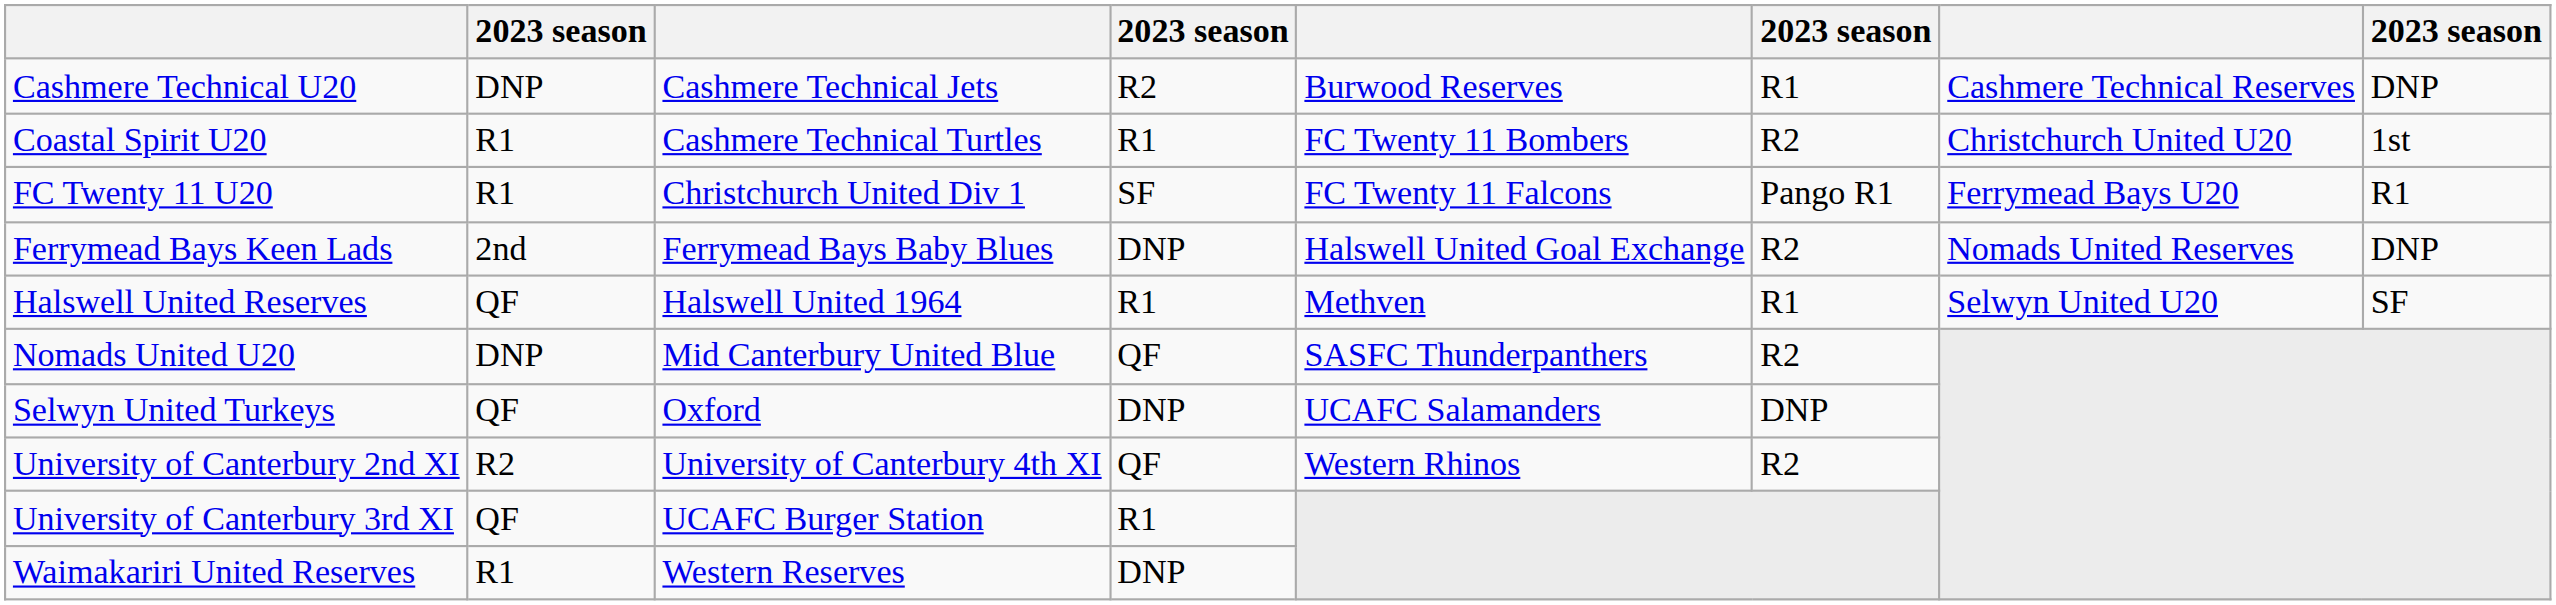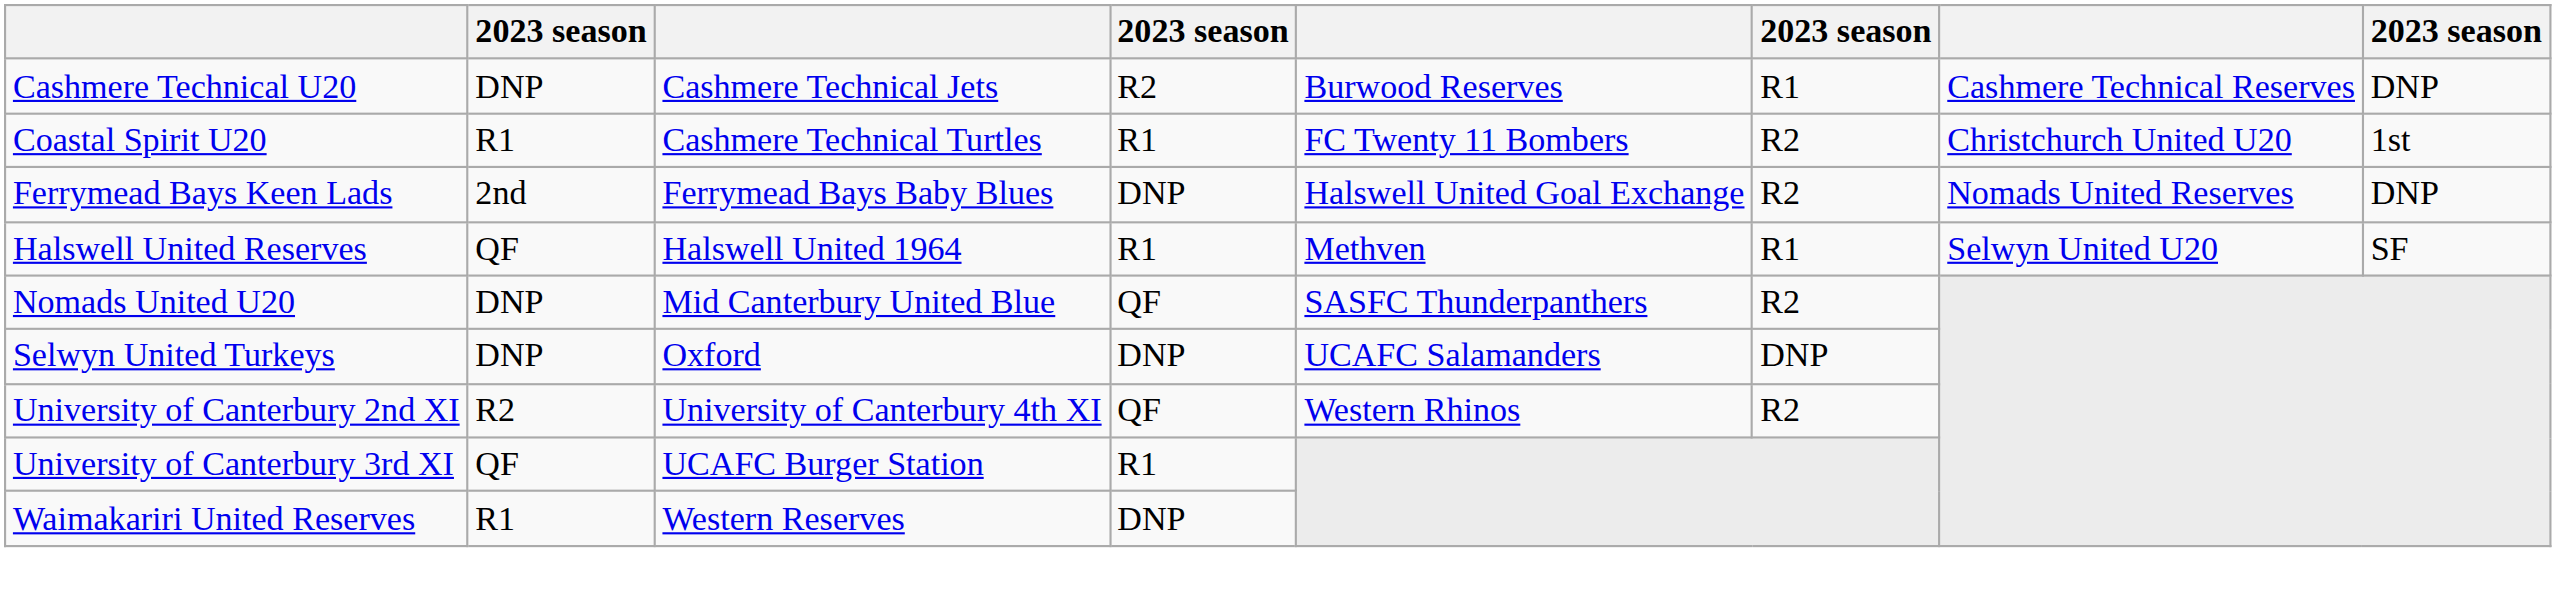- row: FC Twenty 11 U20 | R1 | Christchurch United Div 1 | SF | FC Twenty 11 Falcons | Pango R1 | Ferrymead Bays U20 | R1
Selwyn United Turkeys | column 2: QF -> DNP
